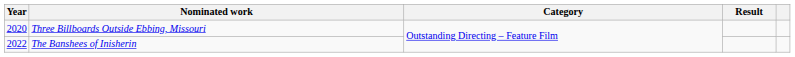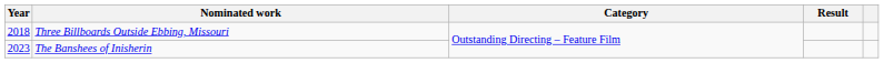Three Billboards Outside Ebbing, Missouri | Year: 2020 -> 2018
The Banshees of Inisherin | Year: 2022 -> 2023
